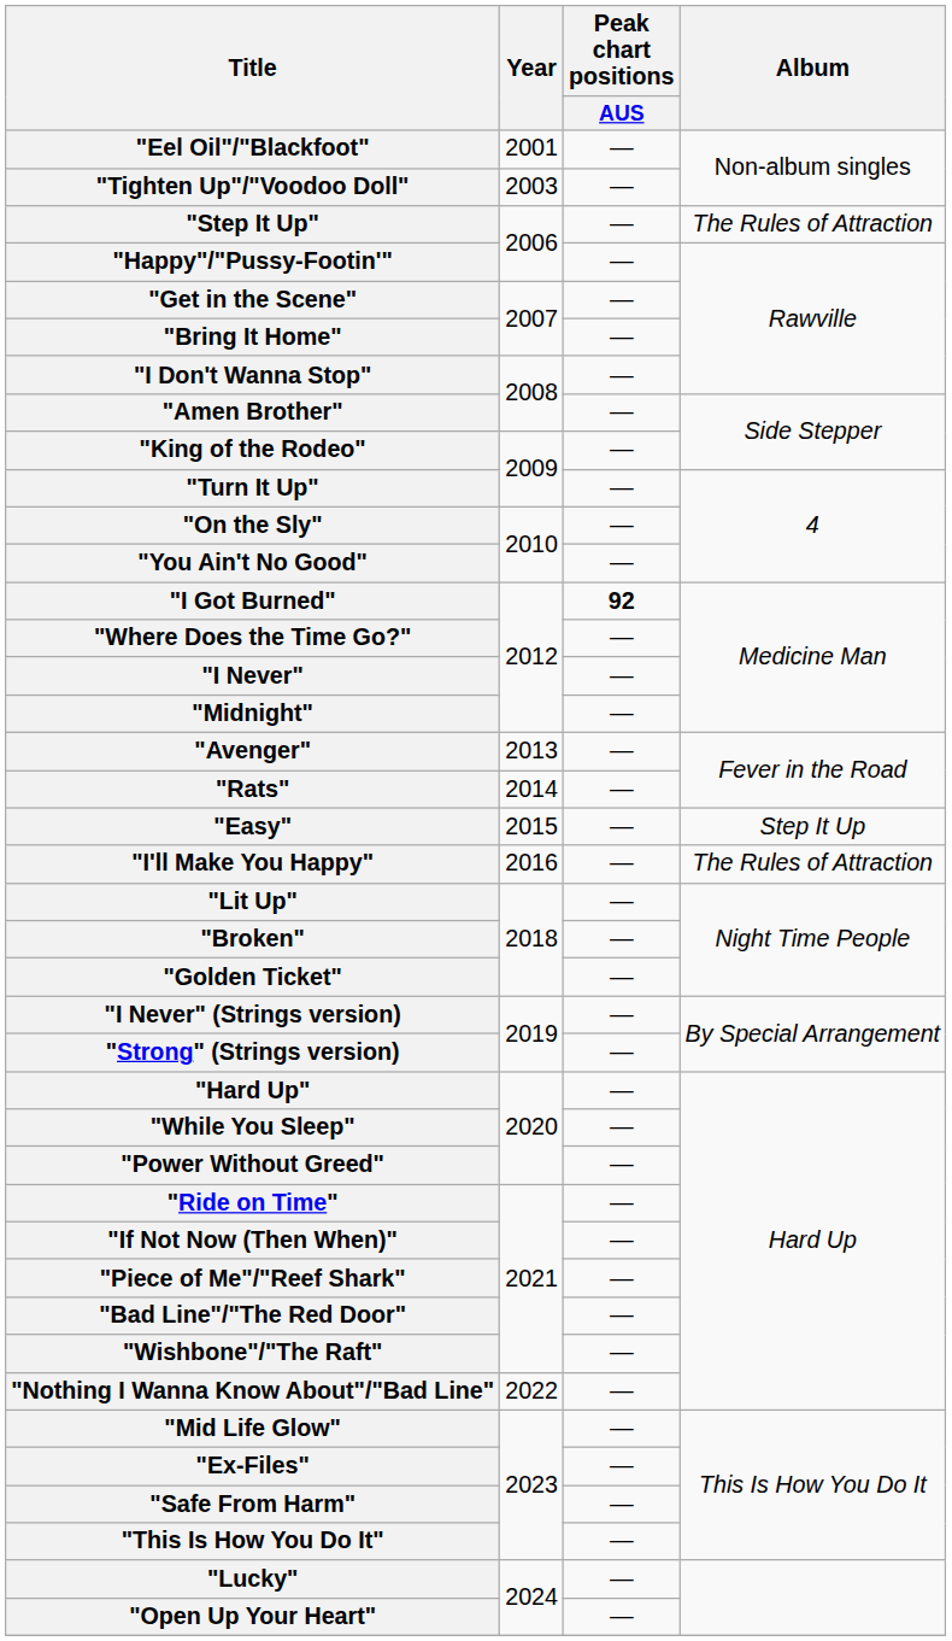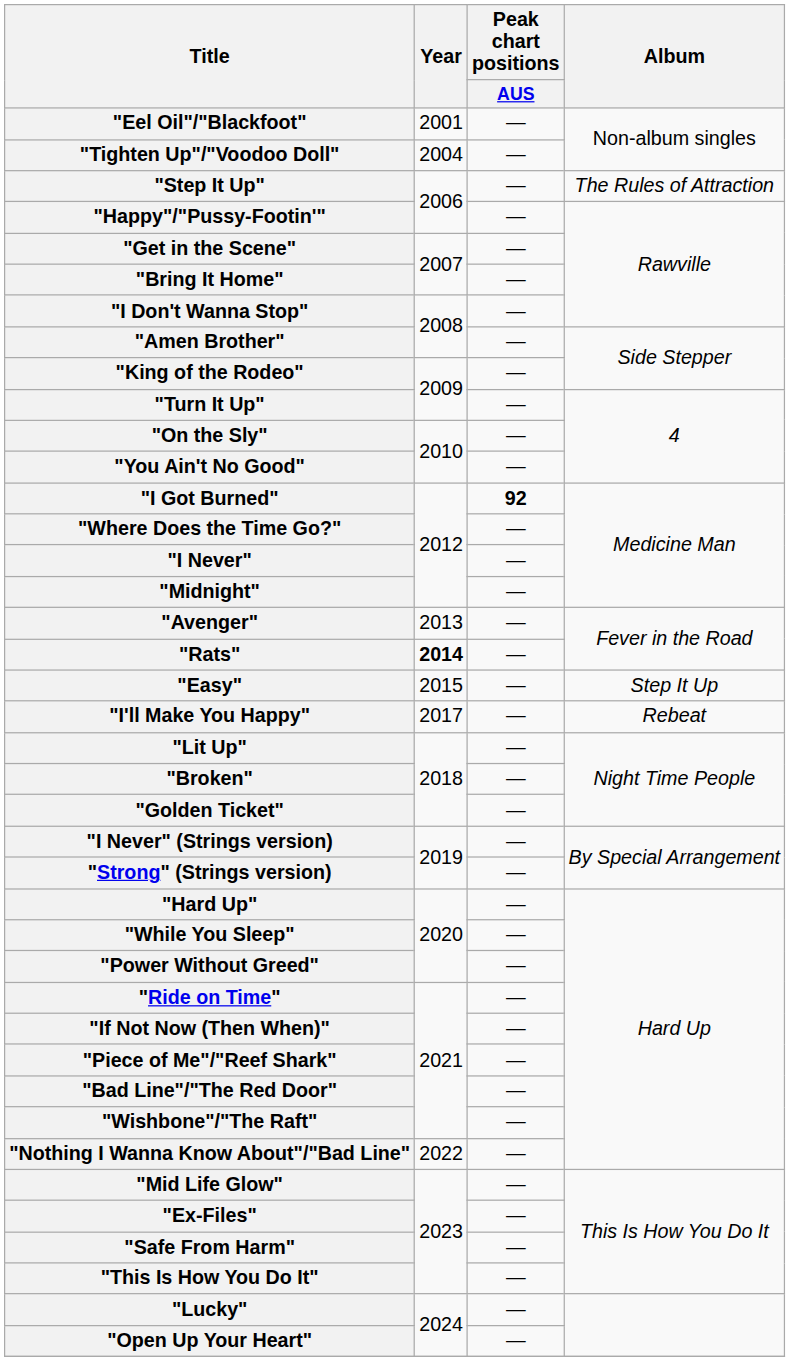"Tighten Up"/"Voodoo Doll" | Year: 2003 -> 2004
"Rats" | Year: normal -> bold
"I'll Make You Happy" | Year: 2016 -> 2017
"I'll Make You Happy" | Album: The Rules of Attraction -> Rebeat
